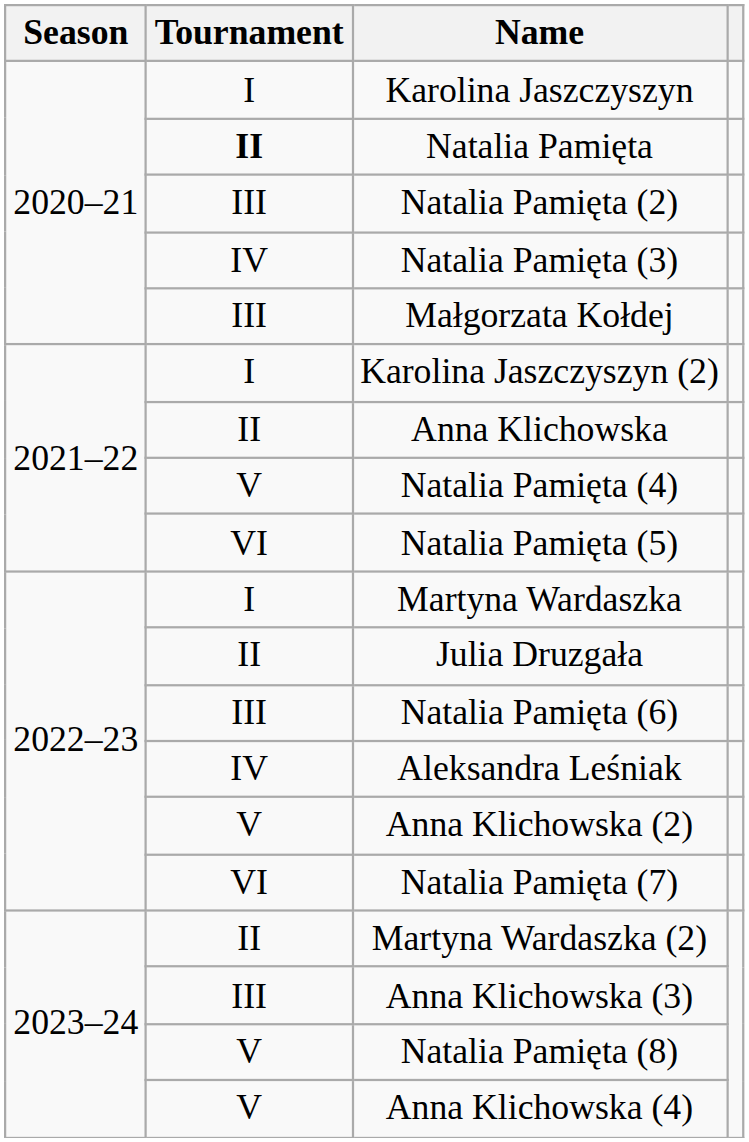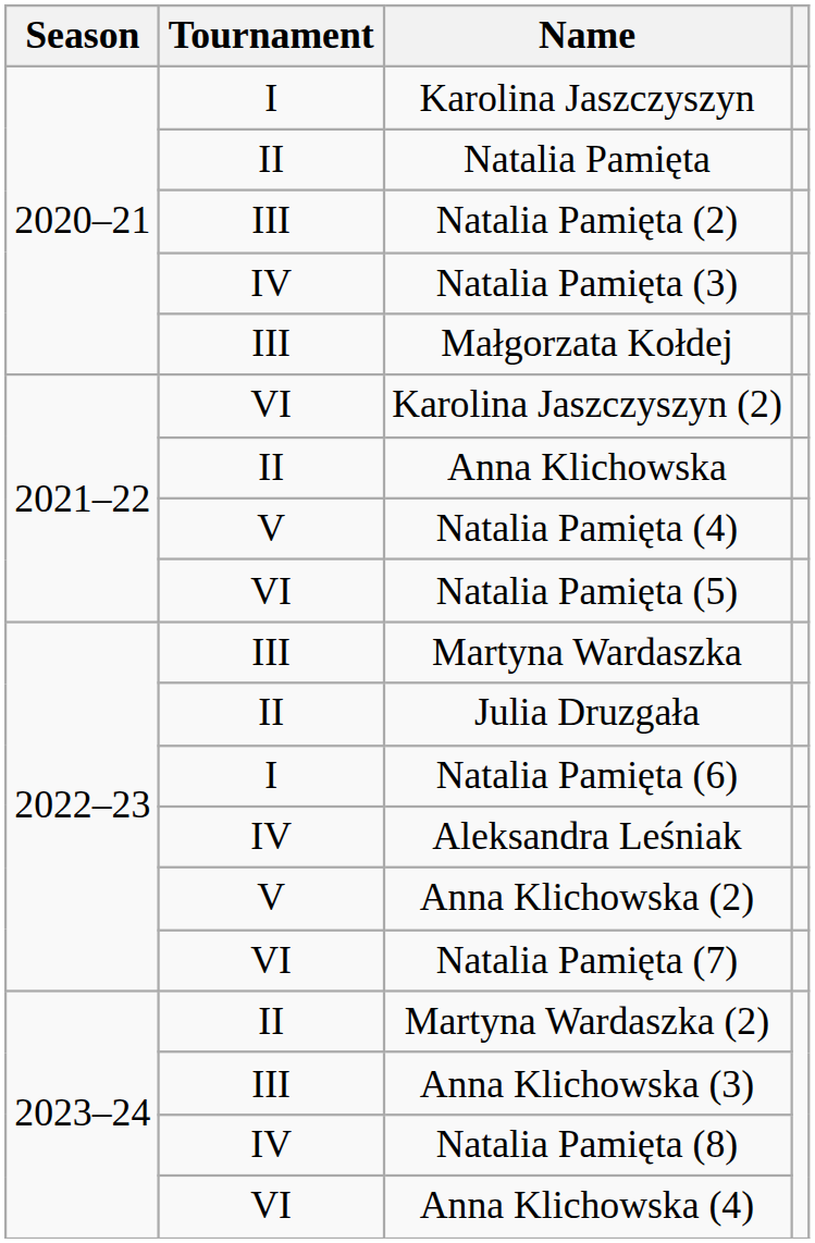Natalia Pamięta | Tournament: bold -> normal
Karolina Jaszczyszyn (2) | Tournament: I -> VI
Martyna Wardaszka | Tournament: I -> III
Natalia Pamięta (6) | Tournament: III -> I
Natalia Pamięta (8) | Tournament: V -> IV
Anna Klichowska (4) | Tournament: V -> VI
